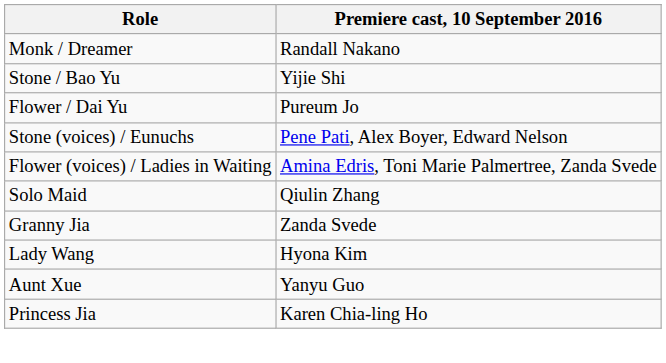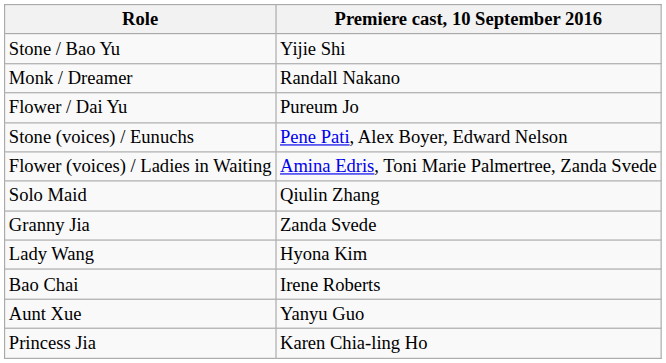rows swapped: Monk / Dreamer <-> Stone / Bao Yu
+ row: Bao Chai | Irene Roberts
